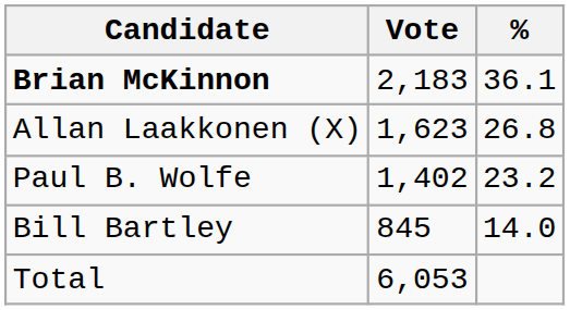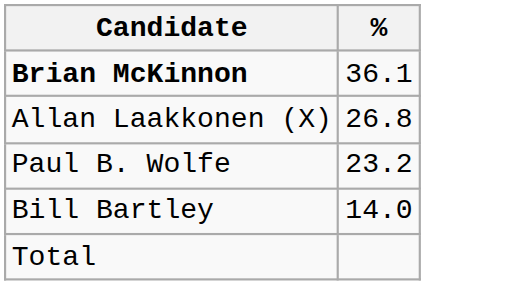- column: Vote | 2,183 | 1,623 | 1,402 | 845 | 6,053
